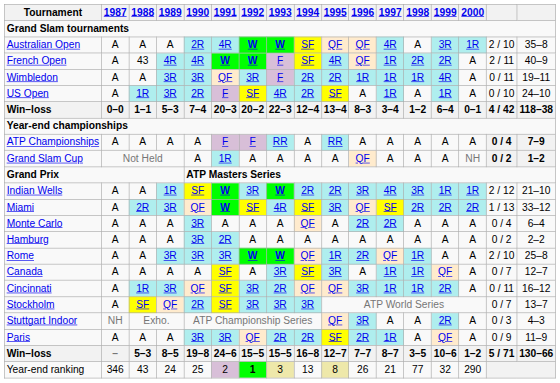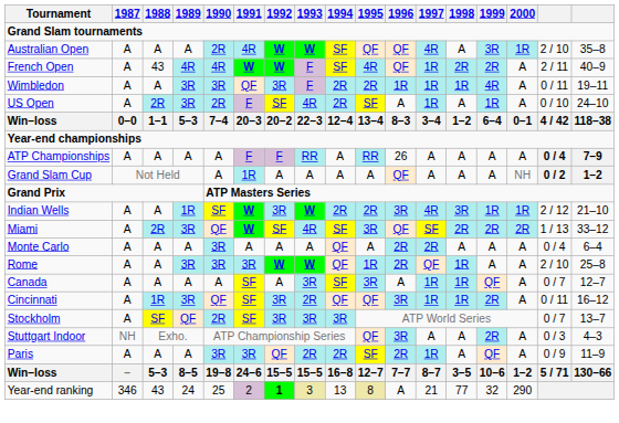US Open | 1988: 1R -> 2R
ATP Championships | 1996: A -> 26
- row: Hamburg | A | A | A | 3R | 2R | A | A | A | A | A | A | A | A | A | 0 / 2 | 2–2
Year-end ranking | 1996: 26 -> A
